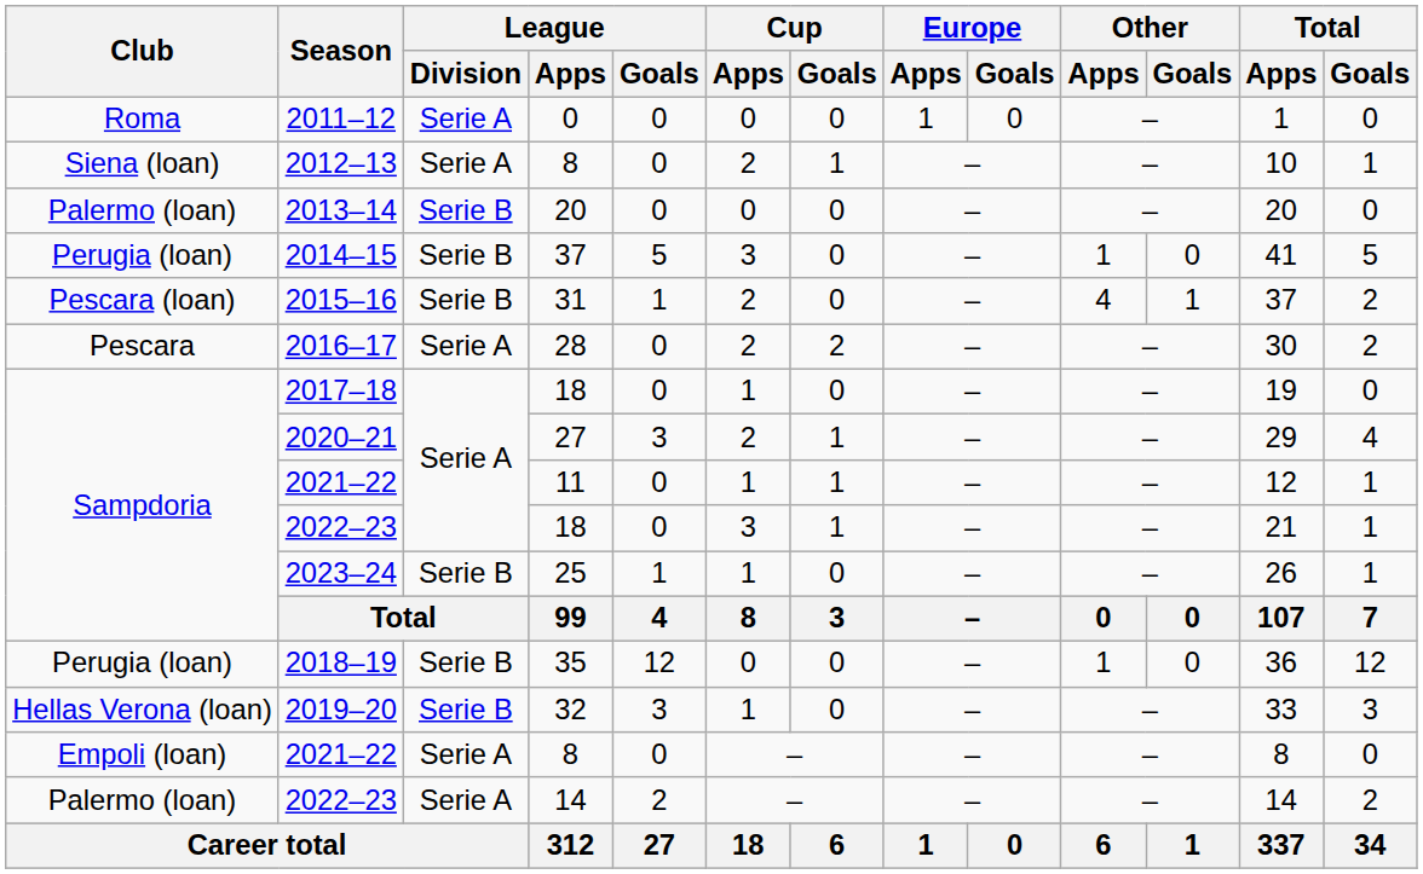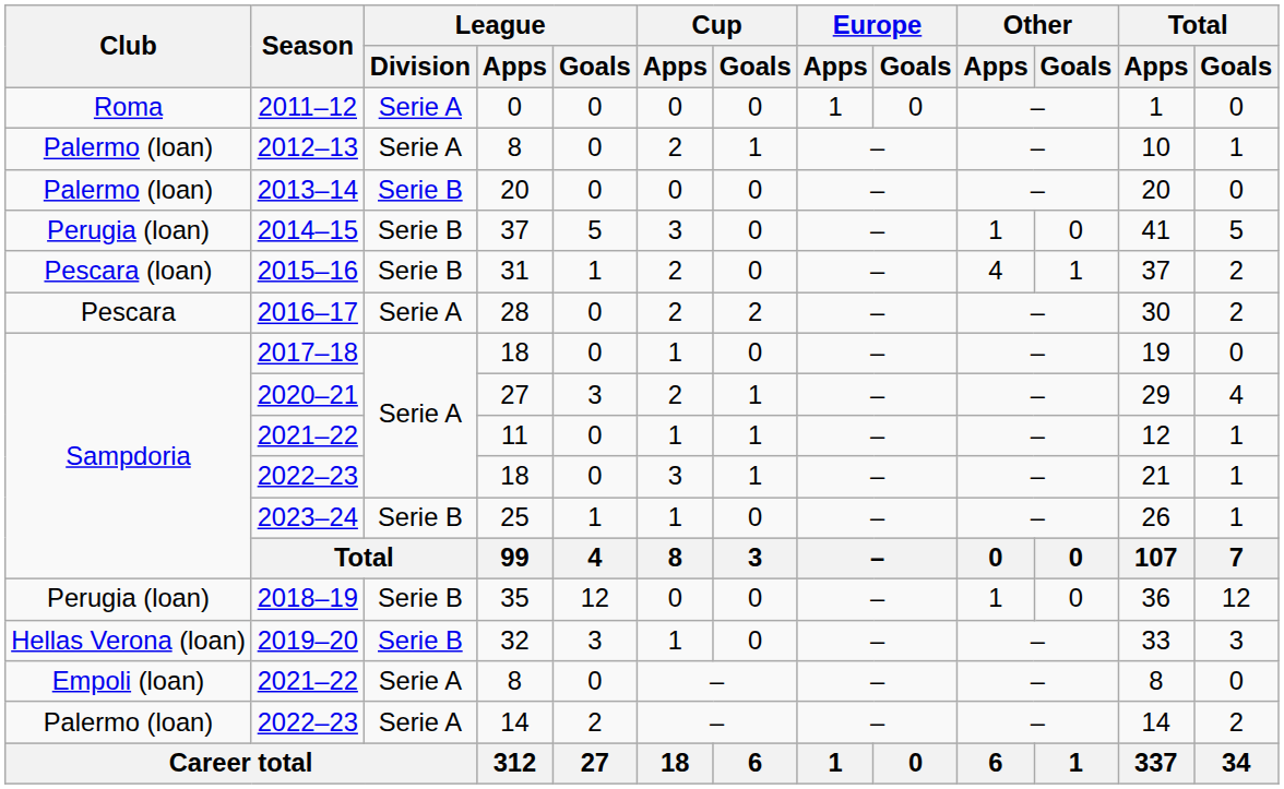2012–13 | Club: Siena (loan) -> Palermo (loan)
